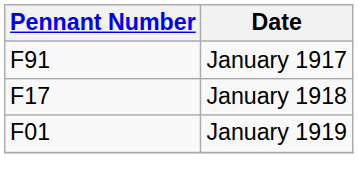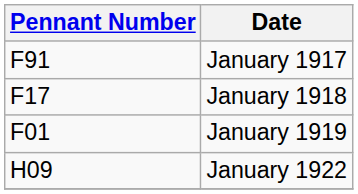+ row: H09 | January 1922
